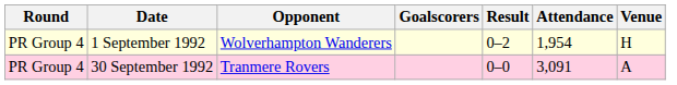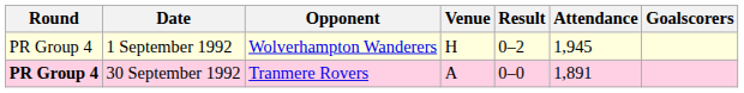columns swapped: Venue <-> Goalscorers
1 September 1992 | Attendance: 1,954 -> 1,945
30 September 1992 | Round: normal -> bold
30 September 1992 | Attendance: 3,091 -> 1,891
